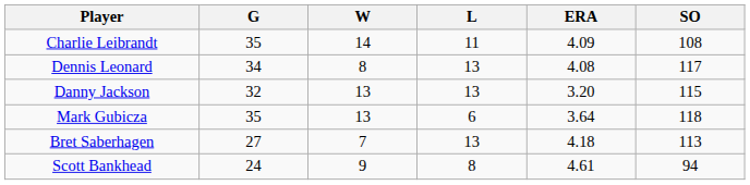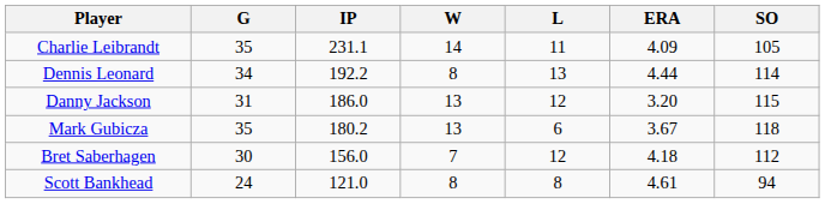+ column: IP | 231.1 | 192.2 | 186.0 | 180.2 | 156.0 | 121.0
Charlie Leibrandt | SO: 108 -> 105
Dennis Leonard | ERA: 4.08 -> 4.44
Dennis Leonard | SO: 117 -> 114
Danny Jackson | G: 32 -> 31
Danny Jackson | L: 13 -> 12
Mark Gubicza | ERA: 3.64 -> 3.67
Bret Saberhagen | G: 27 -> 30
Bret Saberhagen | L: 13 -> 12
Bret Saberhagen | SO: 113 -> 112
Scott Bankhead | W: 9 -> 8
